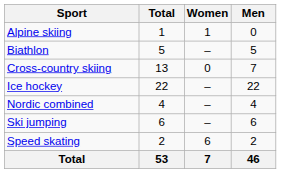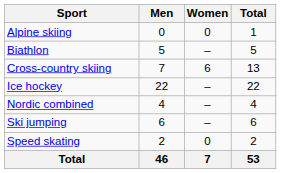columns swapped: Men <-> Total
Alpine skiing | Women: 1 -> 0
Cross-country skiing | Women: 0 -> 6
Speed skating | Women: 6 -> 0
